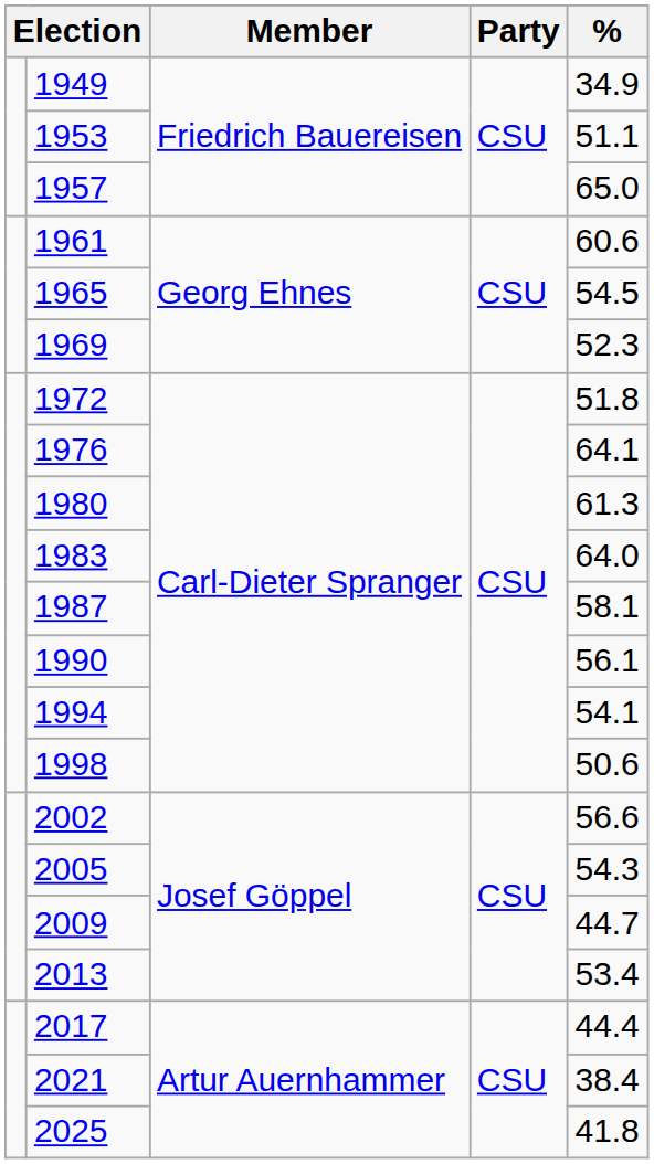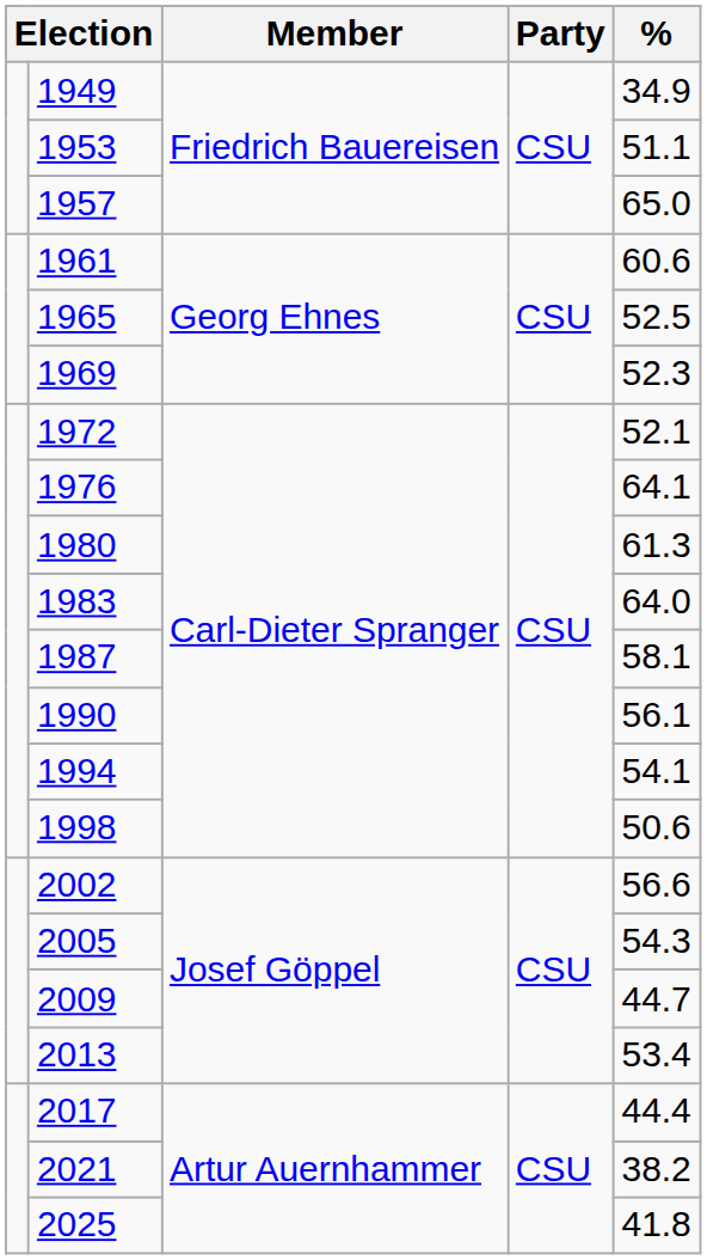1965 | %: 54.5 -> 52.5
1972 | %: 51.8 -> 52.1
2021 | %: 38.4 -> 38.2
